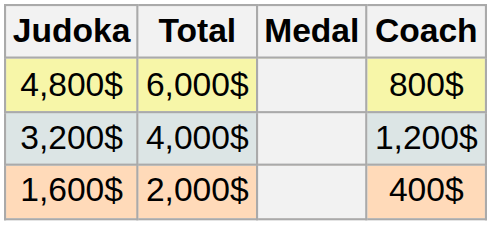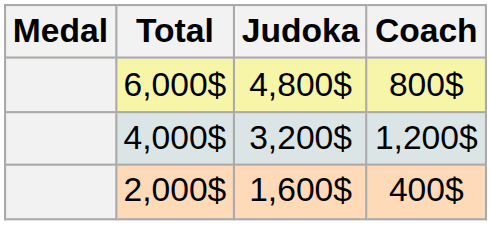columns swapped: Medal <-> Judoka
